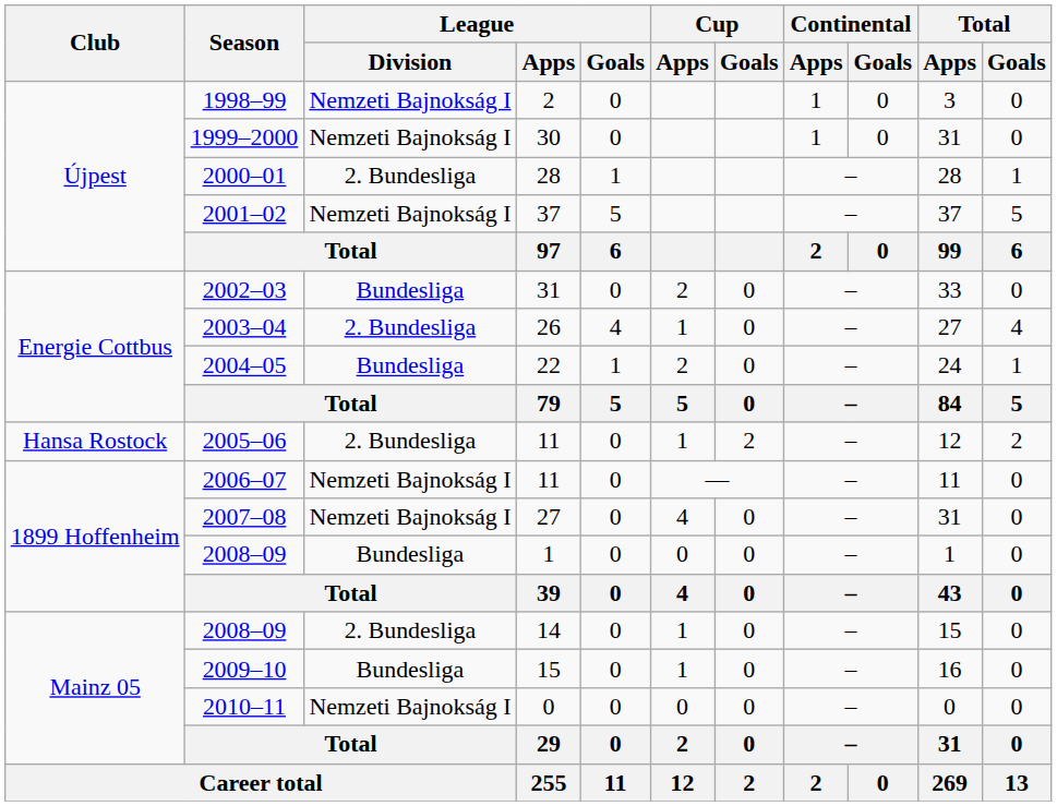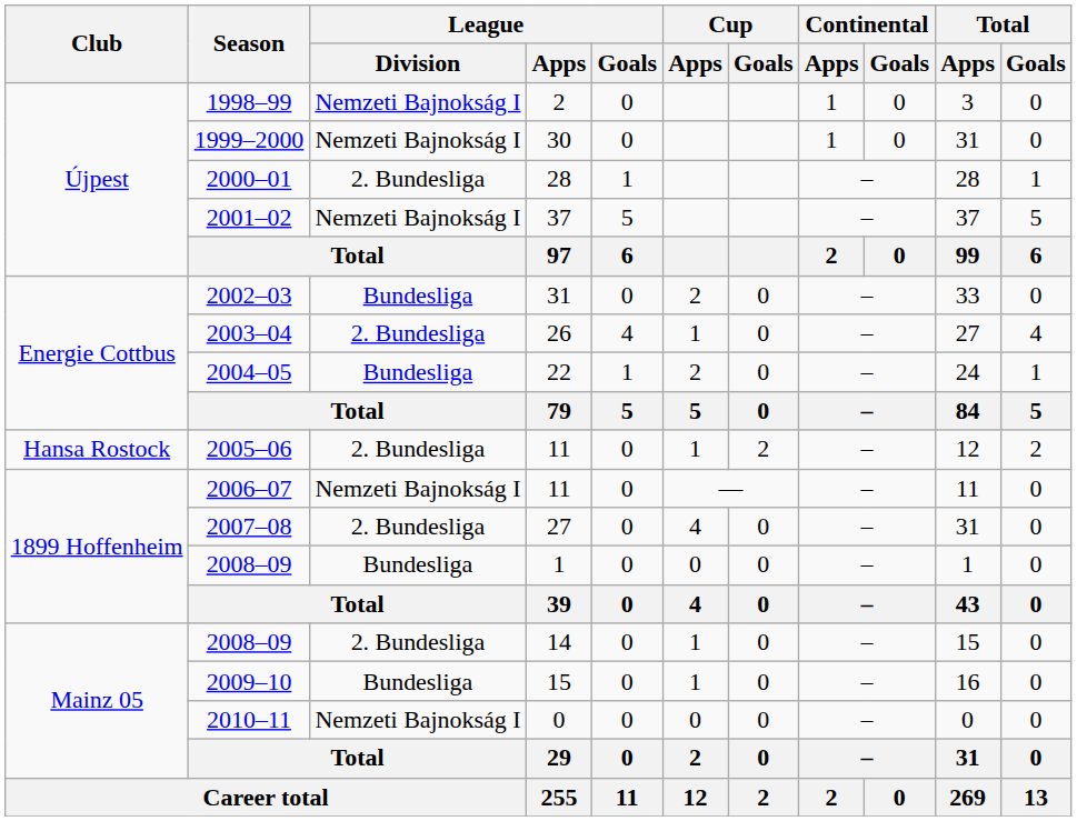2007–08 | League / Division: Nemzeti Bajnokság I -> 2. Bundesliga
